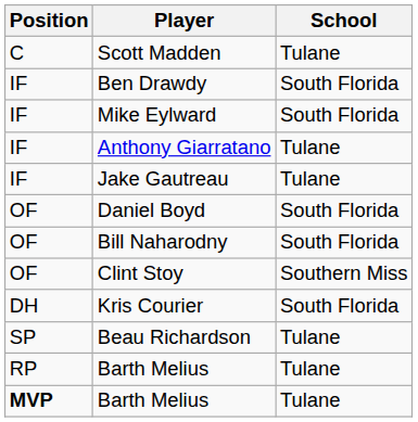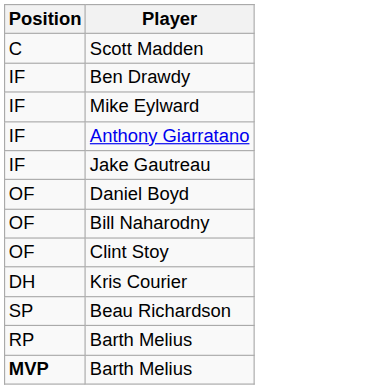- column: School | Tulane | South Florida | South Florida | Tulane | Tulane | South Florida | South Florida | Southern Miss | South Florida | Tulane | Tulane | Tulane
